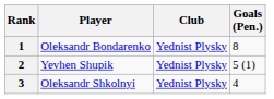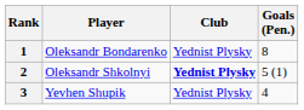2 | Player: Yevhen Shupik -> Oleksandr Shkolnyi
2 | Club: normal -> bold
3 | Player: Oleksandr Shkolnyi -> Yevhen Shupik
